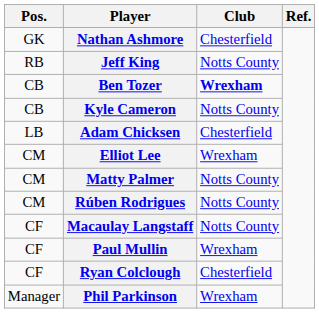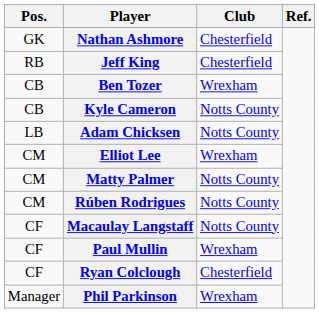Jeff King | Club: Notts County -> Chesterfield
Ben Tozer | Club: bold -> normal
Adam Chicksen | Club: Chesterfield -> Notts County
